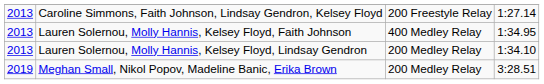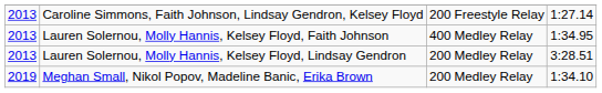Lauren Solernou, Molly Hannis, Kelsey Floyd, Lindsay Gendron | column 4: 1:34.10 -> 3:28.51
Meghan Small, Nikol Popov, Madeline Banic, Erika Brown | column 4: 3:28.51 -> 1:34.10
